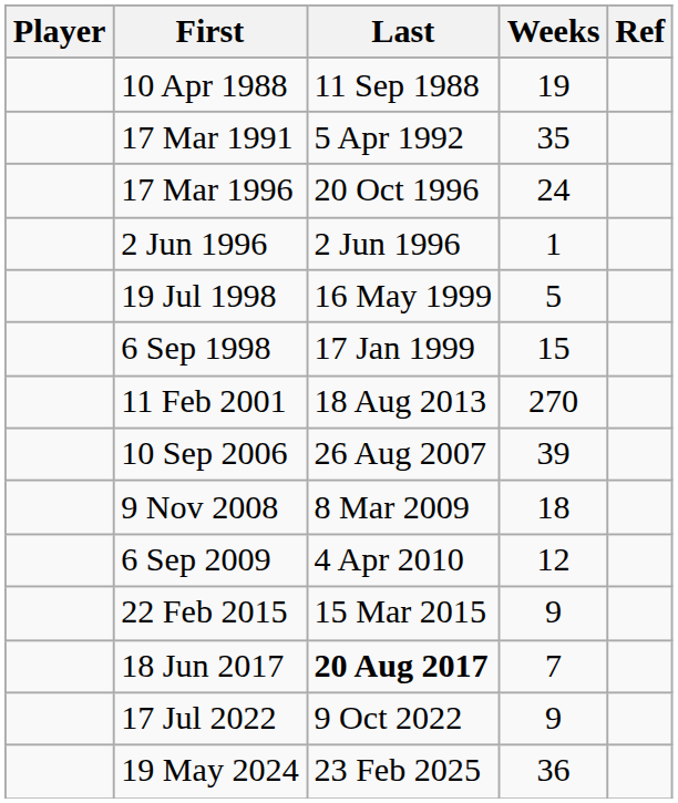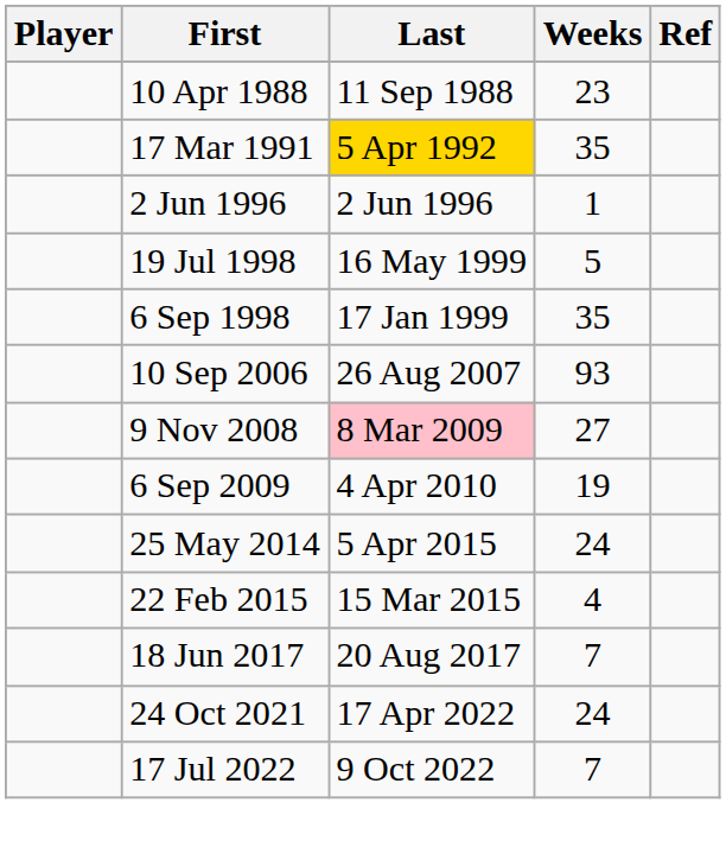10 Apr 1988 | Weeks: 19 -> 23
17 Mar 1991 | Last: no background -> gold background
- row: 17 Mar 1996 | 20 Oct 1996 | 24
6 Sep 1998 | Weeks: 15 -> 35
- row: 11 Feb 2001 | 18 Aug 2013 | 270
10 Sep 2006 | Weeks: 39 -> 93
9 Nov 2008 | Last: no background -> pink background
9 Nov 2008 | Weeks: 18 -> 27
6 Sep 2009 | Weeks: 12 -> 19
+ row: 25 May 2014 | 5 Apr 2015 | 24
22 Feb 2015 | Weeks: 9 -> 4
18 Jun 2017 | Last: bold -> normal
+ row: 24 Oct 2021 | 17 Apr 2022 | 24
17 Jul 2022 | Weeks: 9 -> 7
- row: 19 May 2024 | 23 Feb 2025 | 36
